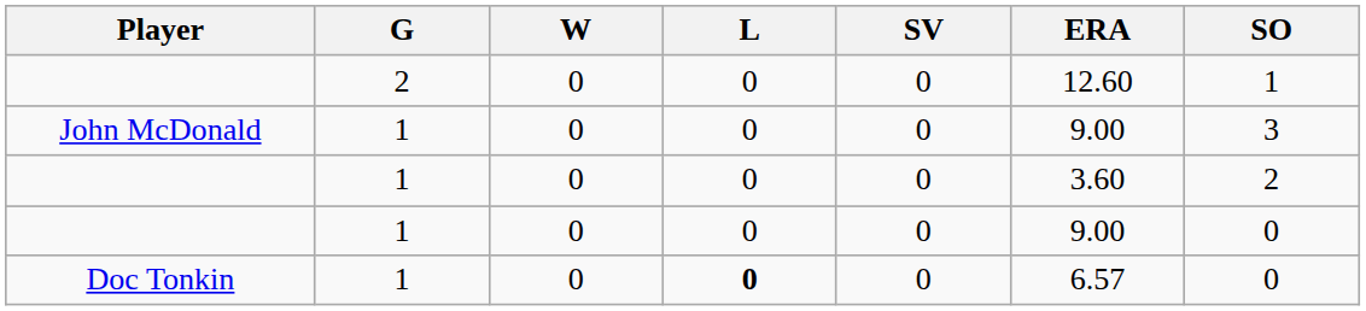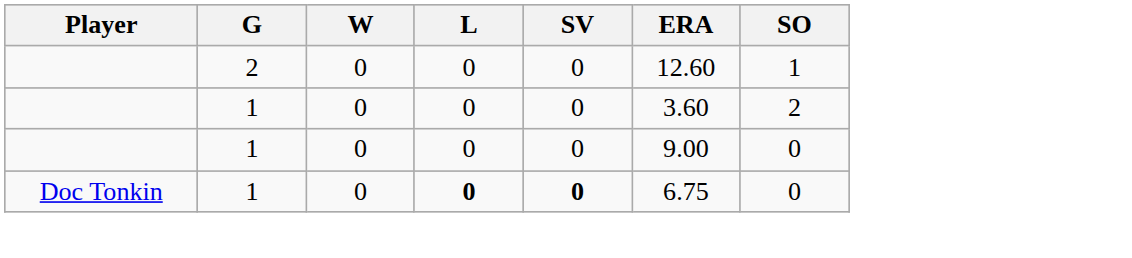- row: John McDonald | 1 | 0 | 0 | 0 | 9.00 | 3
Doc Tonkin | SV: normal -> bold
Doc Tonkin | ERA: 6.57 -> 6.75
